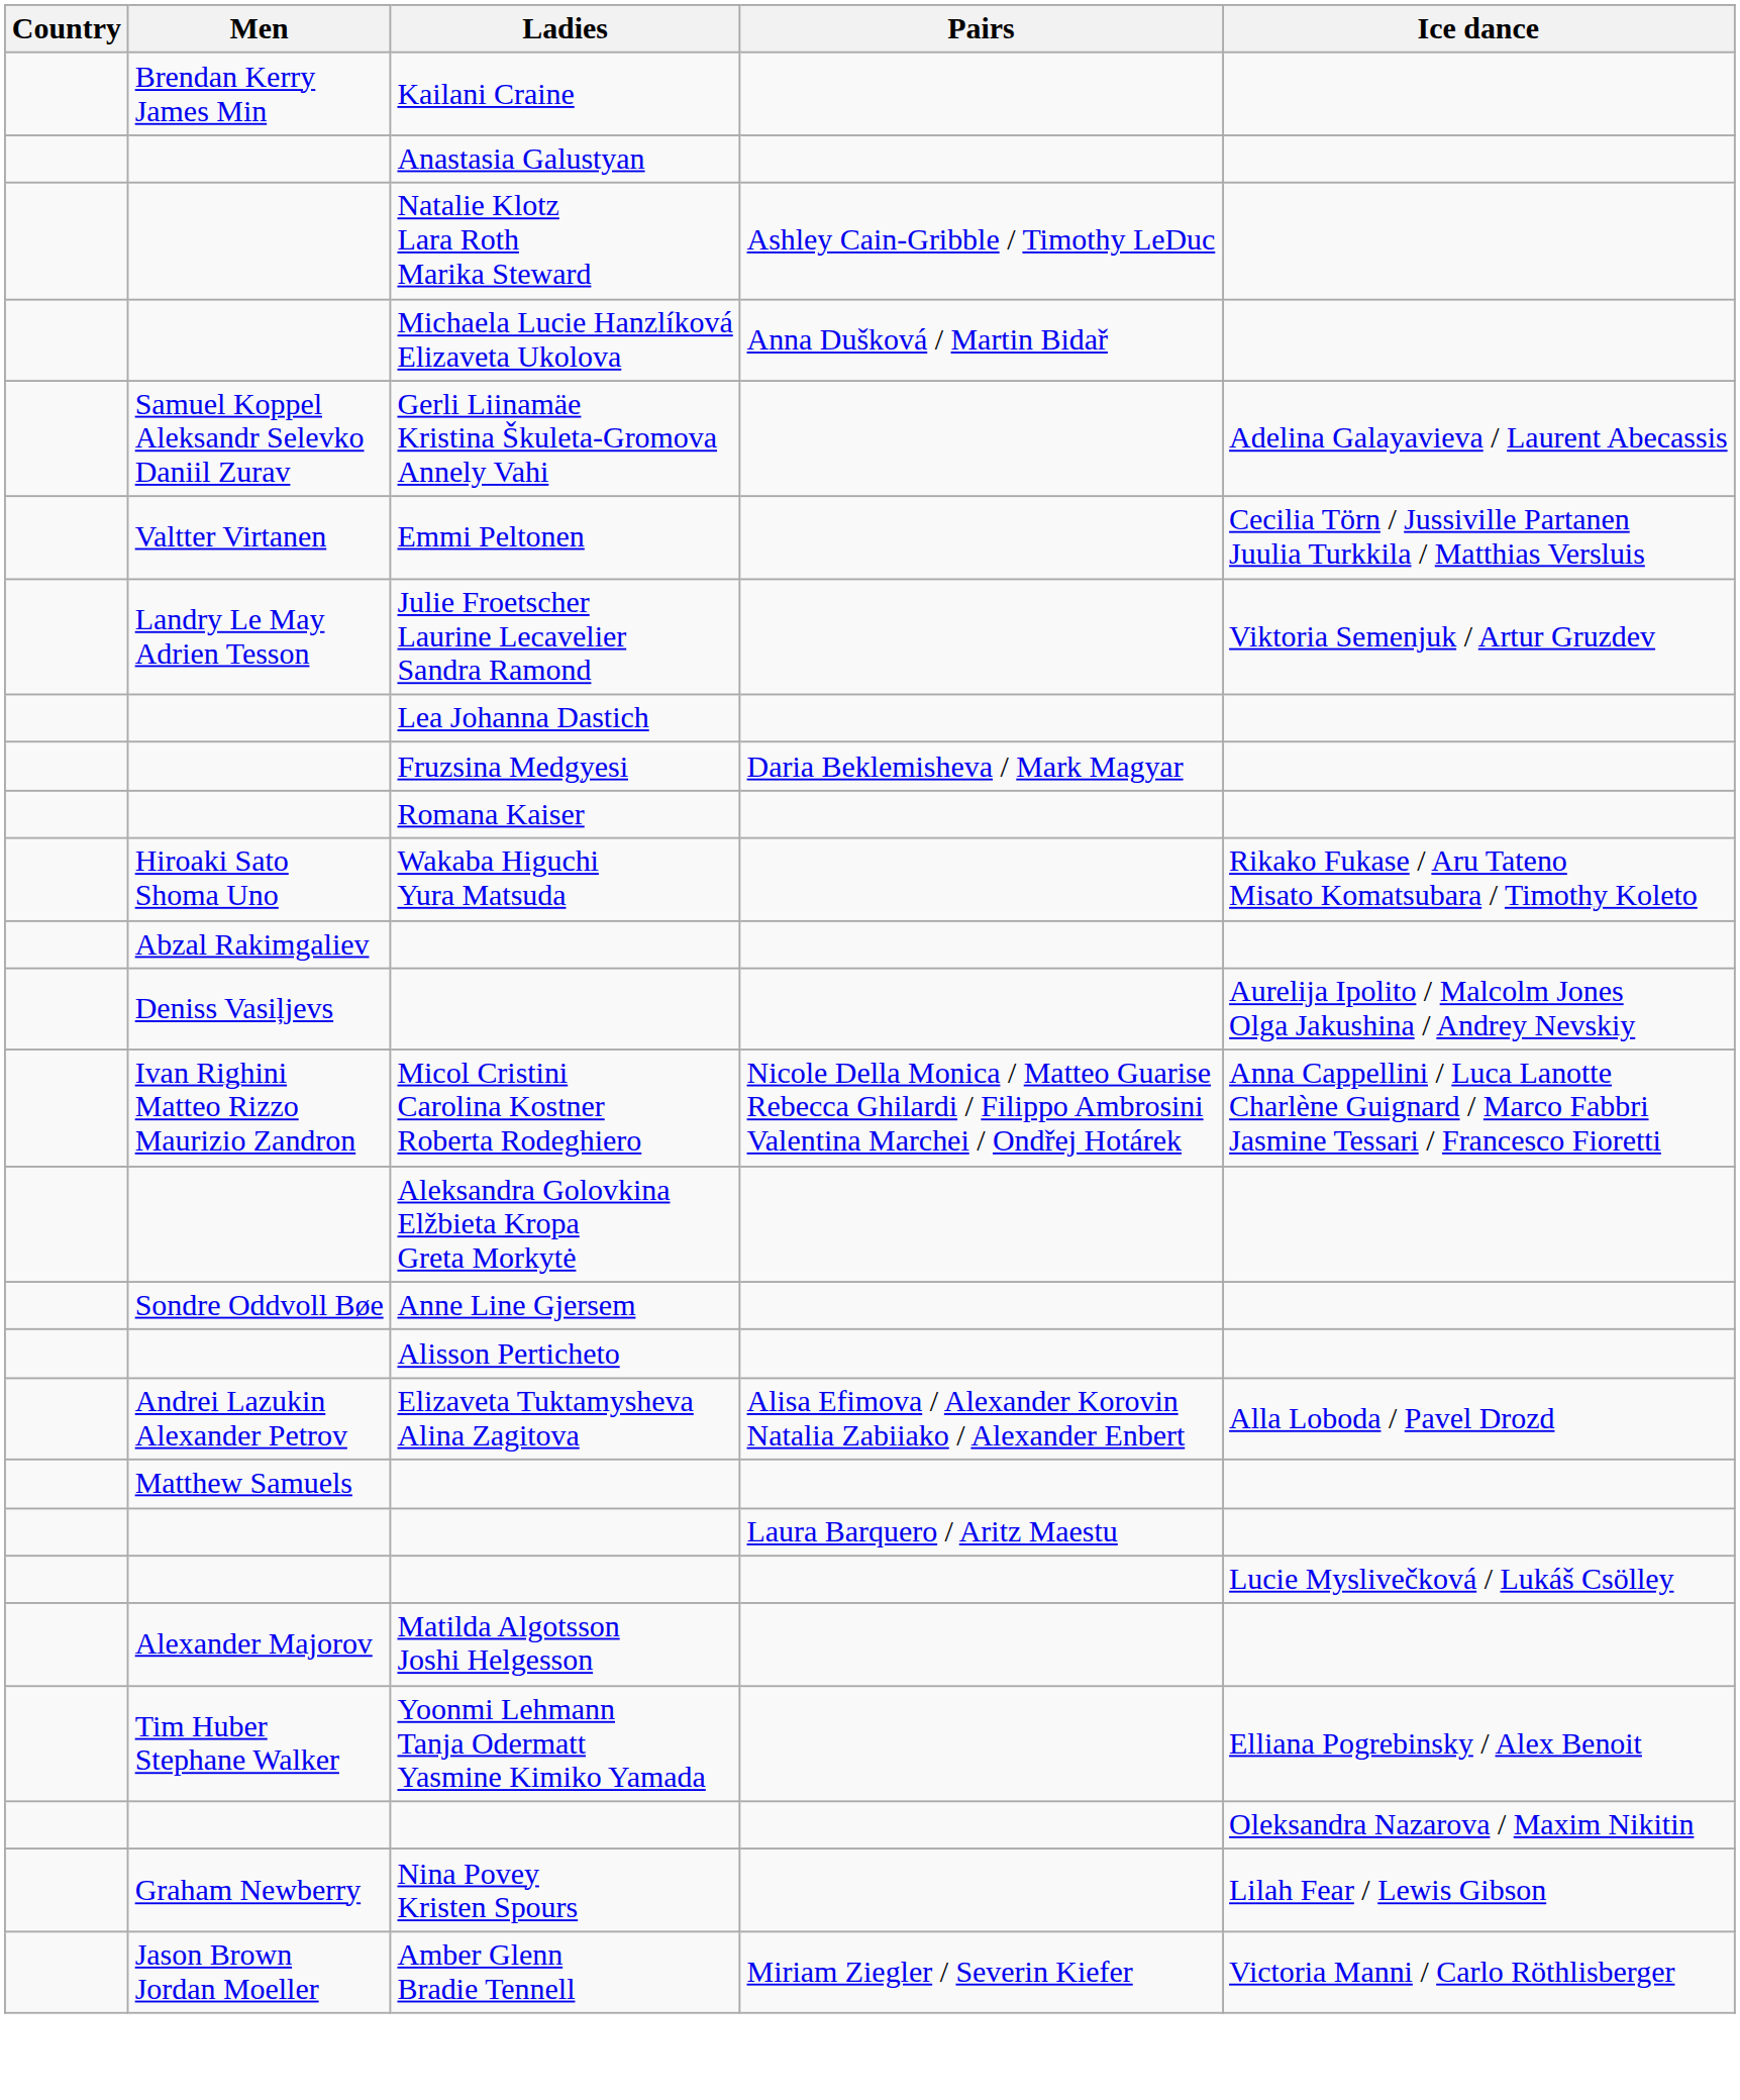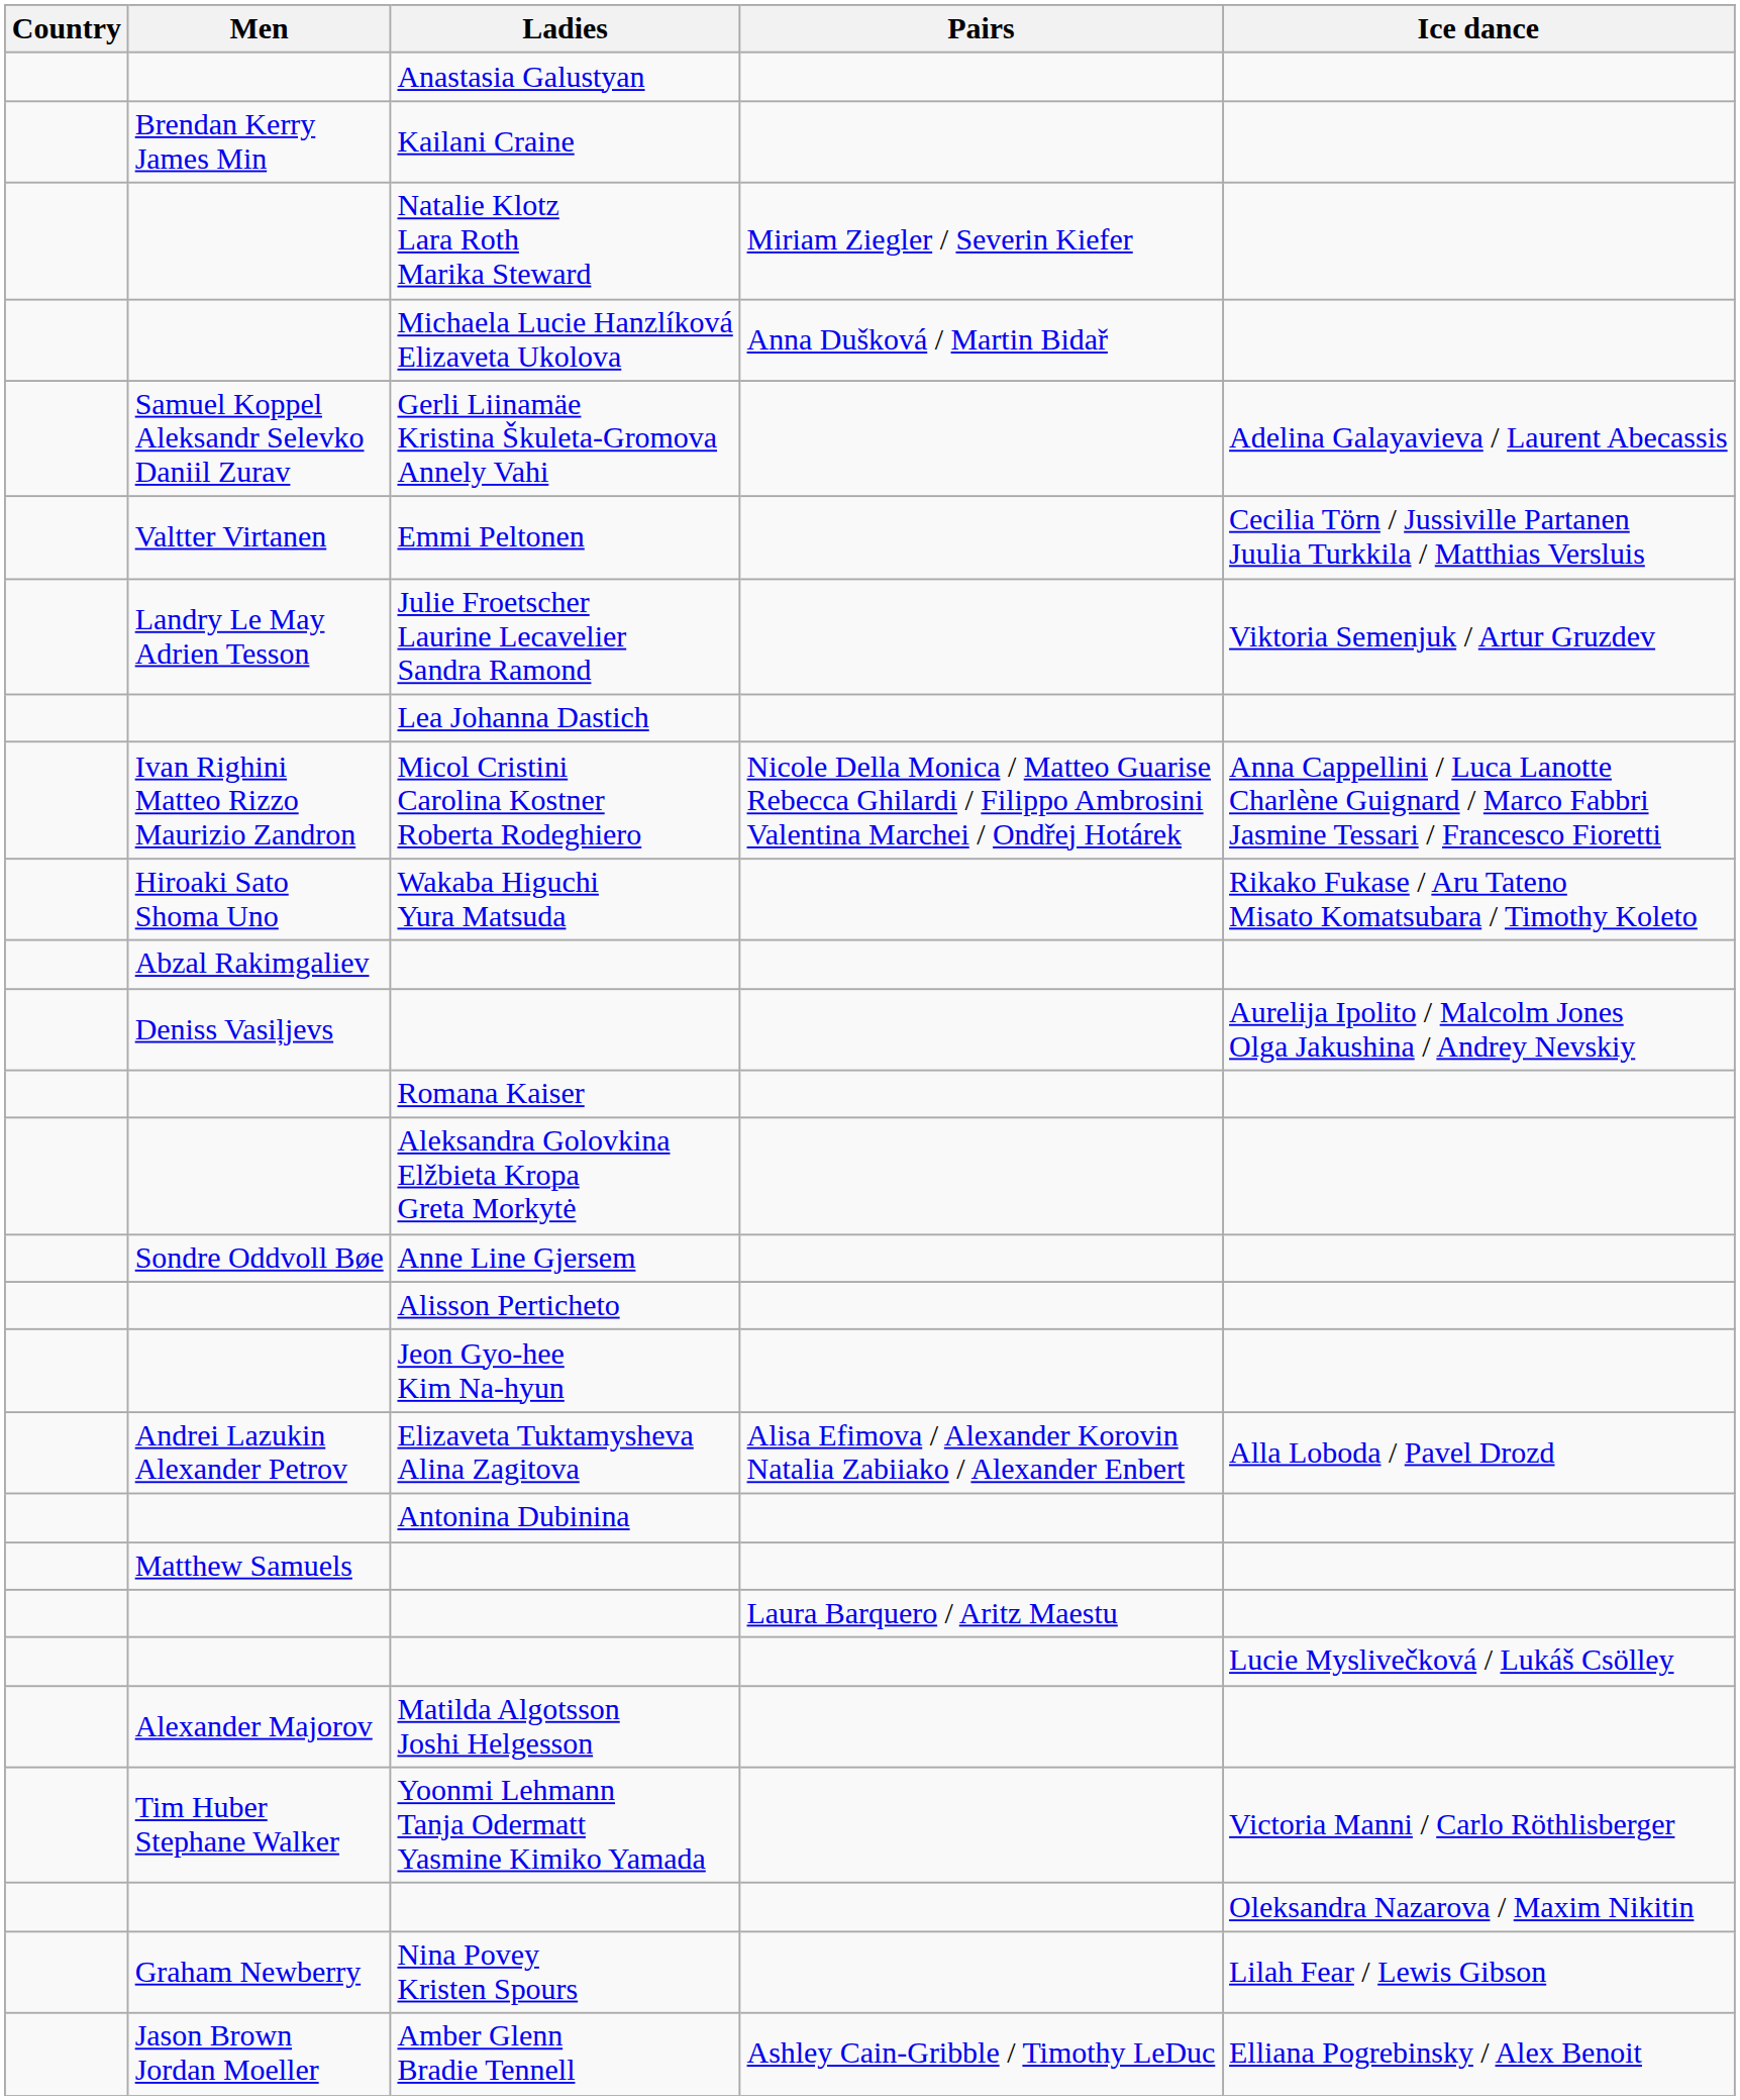rows swapped: Anastasia Galustyan <-> Kailani Craine
Natalie Klotz Lara Roth Marika Steward | Pairs: Ashley Cain-Gribble / Timothy LeDuc -> Miriam Ziegler / Severin Kiefer
- row: Fruzsina Medgyesi | Daria Beklemisheva / Mark Magyar
rows swapped: Micol Cristini Carolina Kostner Roberta Rodeghiero <-> Romana Kaiser
+ row: Jeon Gyo-hee Kim Na-hyun
+ row: Antonina Dubinina
Yoonmi Lehmann Tanja Odermatt Yasmine Kimiko Yamada | Ice dance: Elliana Pogrebinsky / Alex Benoit -> Victoria Manni / Carlo Röthlisberger
Amber Glenn Bradie Tennell | Pairs: Miriam Ziegler / Severin Kiefer -> Ashley Cain-Gribble / Timothy LeDuc
Amber Glenn Bradie Tennell | Ice dance: Victoria Manni / Carlo Röthlisberger -> Elliana Pogrebinsky / Alex Benoit
